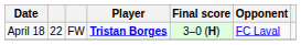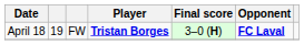April 18 | column 2: 22 -> 19
April 18 | Opponent: normal -> bold
